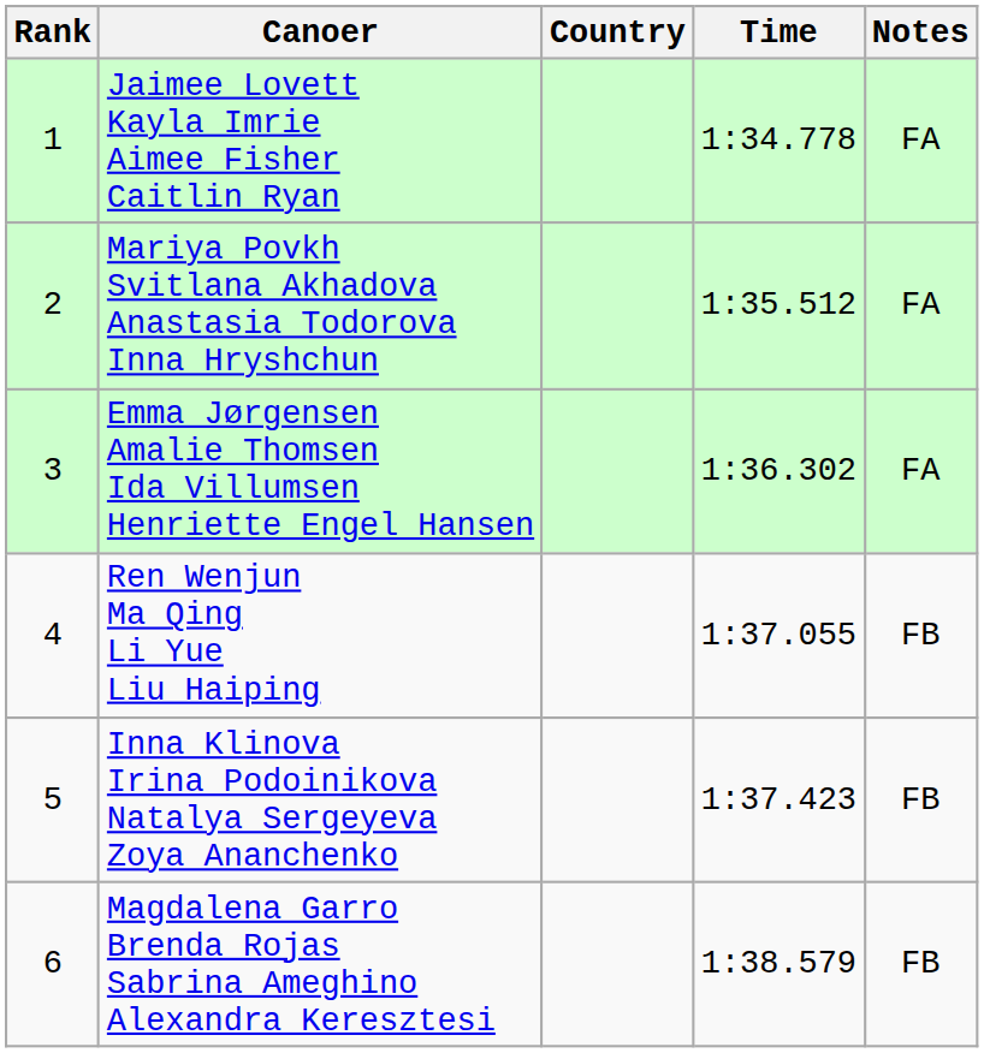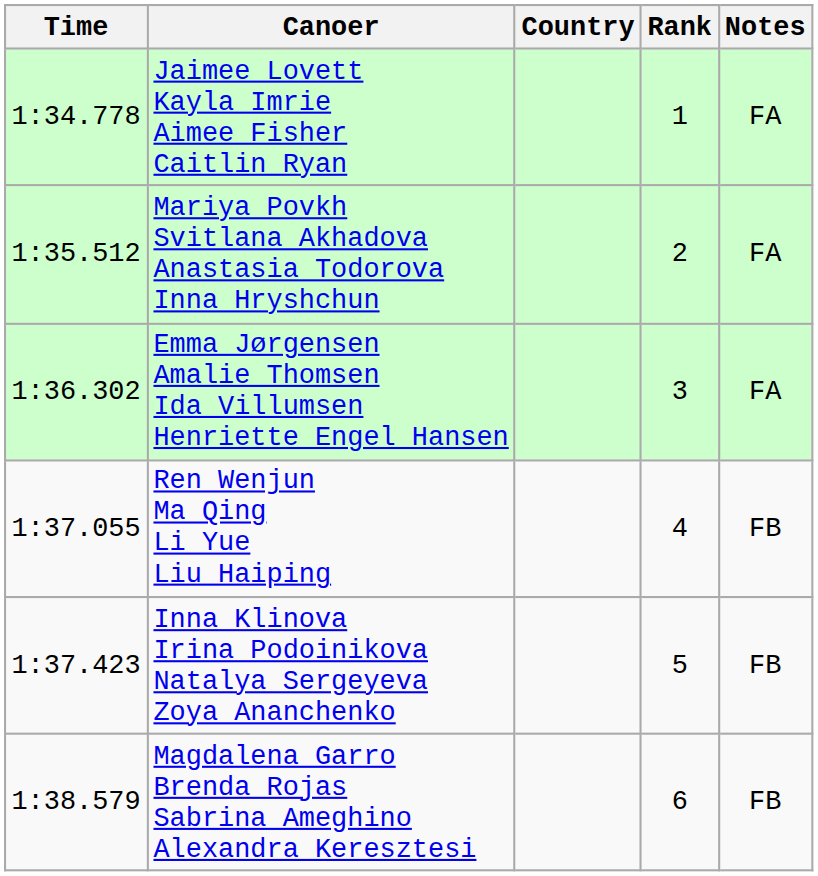columns swapped: Rank <-> Time
